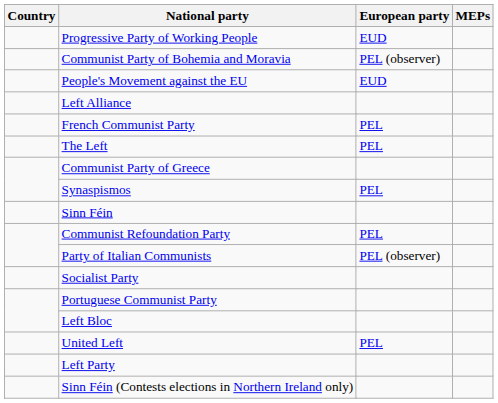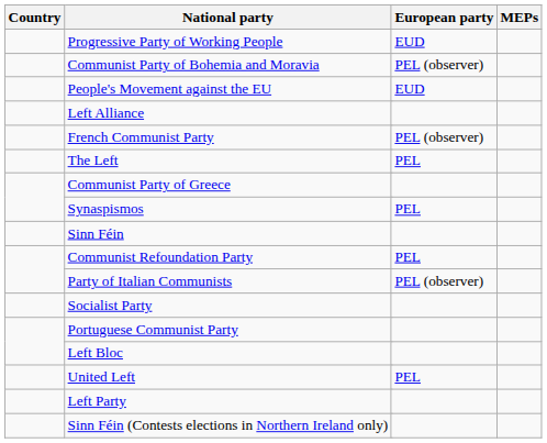French Communist Party | European party: PEL -> PEL (observer)
